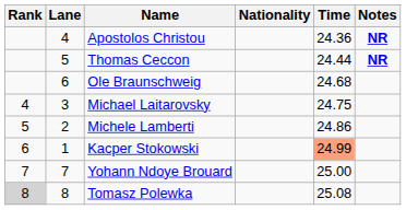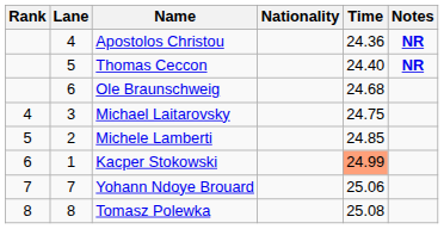Thomas Ceccon | Time: 24.44 -> 24.40
Michele Lamberti | Time: 24.86 -> 24.85
Yohann Ndoye Brouard | Time: 25.00 -> 25.06
Tomasz Polewka | Rank: lightgrey background -> no background
